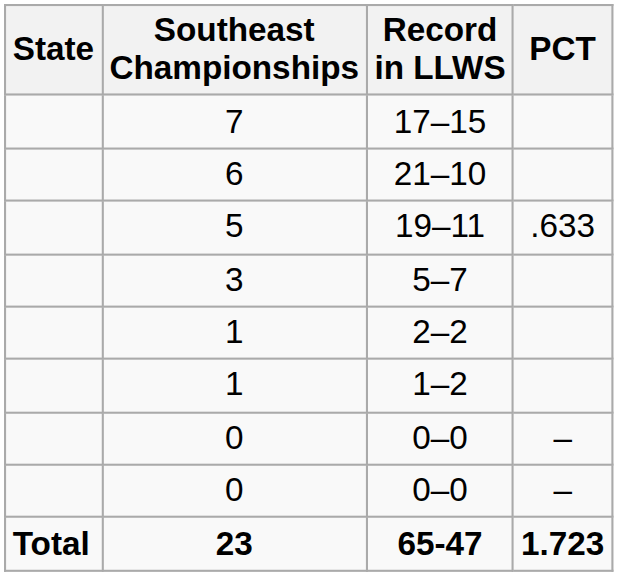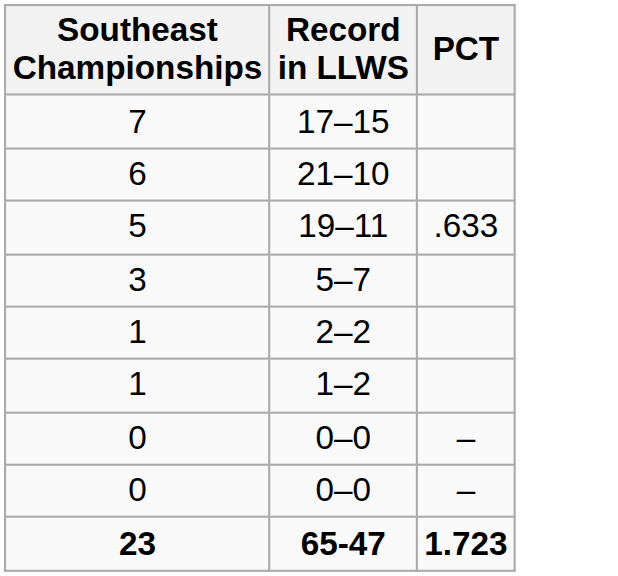- column: State | Total
